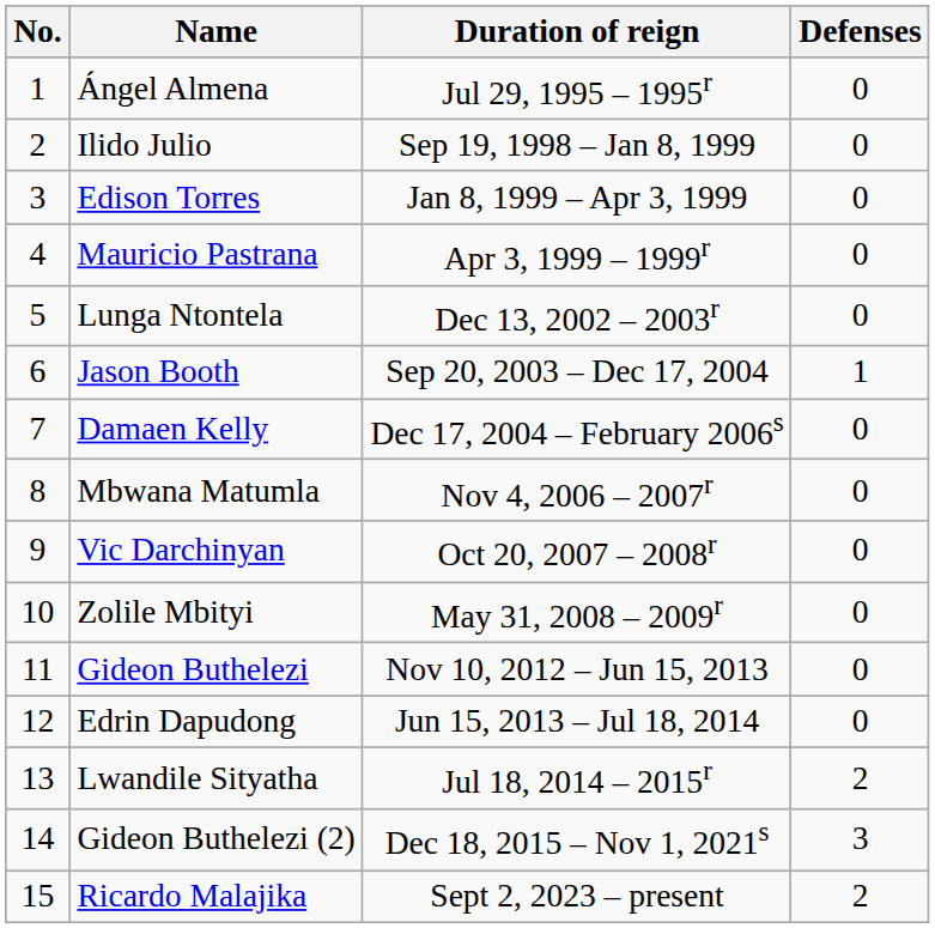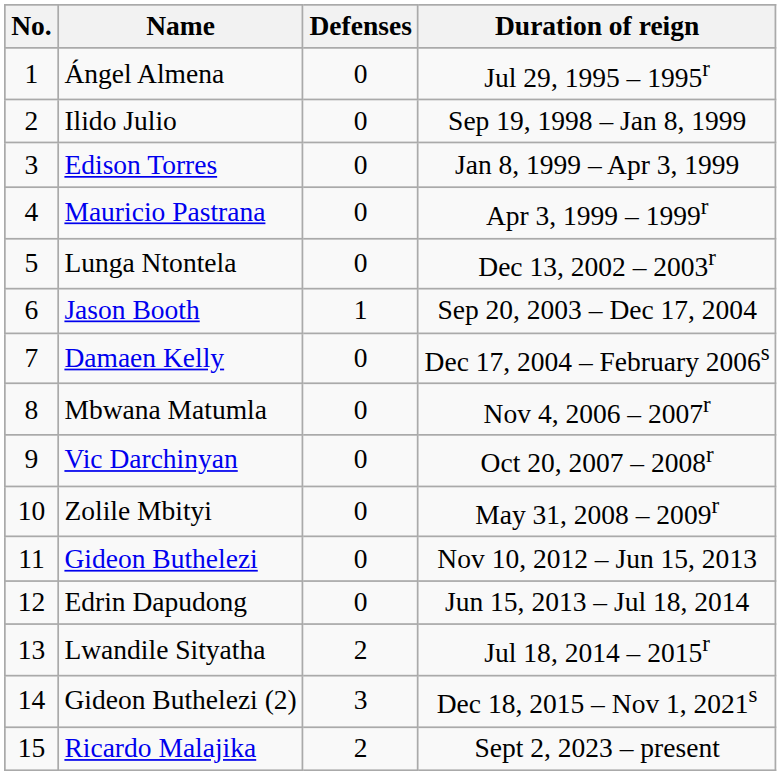columns swapped: Duration of reign <-> Defenses
